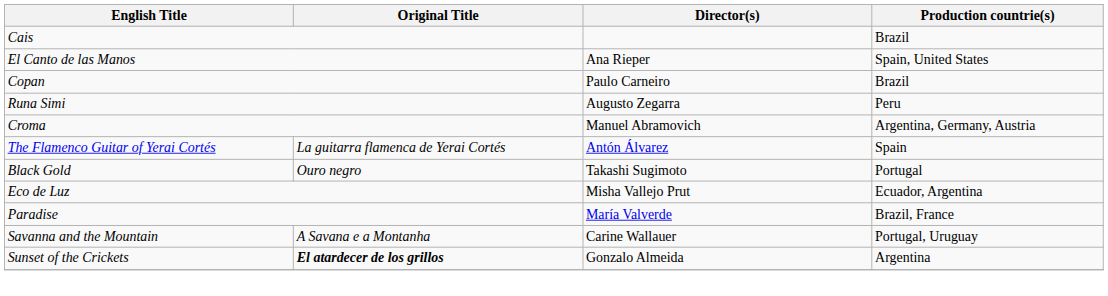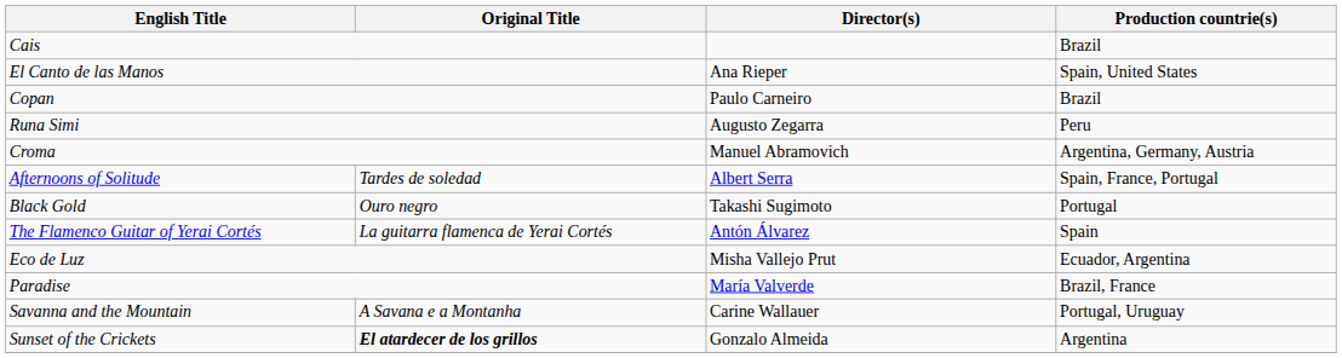+ row: Afternoons of Solitude | Tardes de soledad | Albert Serra | Spain, France, Portugal
rows swapped: Black Gold <-> The Flamenco Guitar of Yerai Cortés
